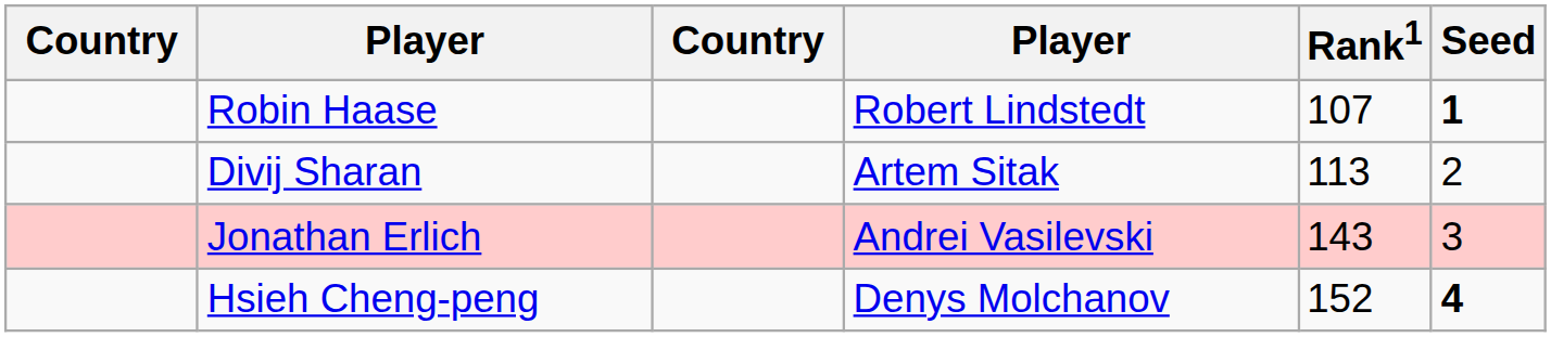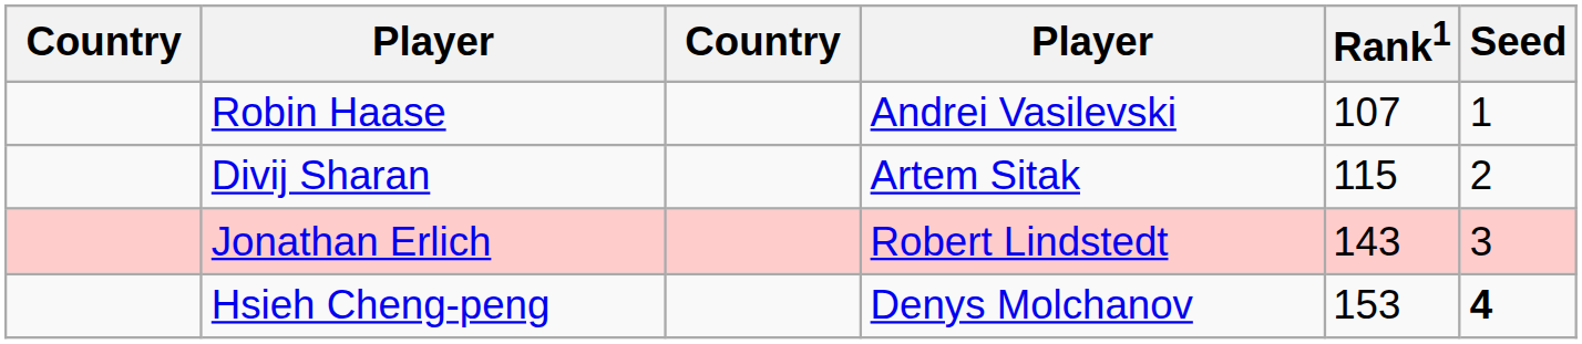Robin Haase | column 4: Robert Lindstedt -> Andrei Vasilevski
Robin Haase | Seed: bold -> normal
Divij Sharan | Rank1: 113 -> 115
Jonathan Erlich | column 4: Andrei Vasilevski -> Robert Lindstedt
Hsieh Cheng-peng | Rank1: 152 -> 153
